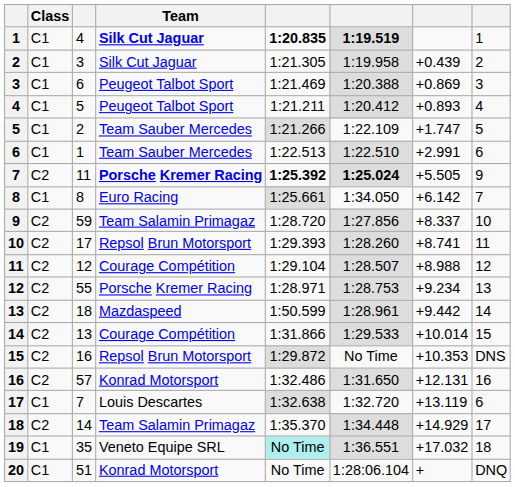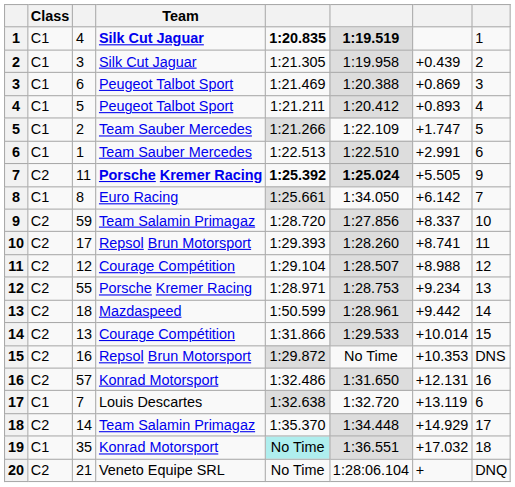19 | Team: Veneto Equipe SRL -> Konrad Motorsport
20 | Class: C1 -> C2
20 | column 3: 51 -> 21
20 | Team: Konrad Motorsport -> Veneto Equipe SRL
